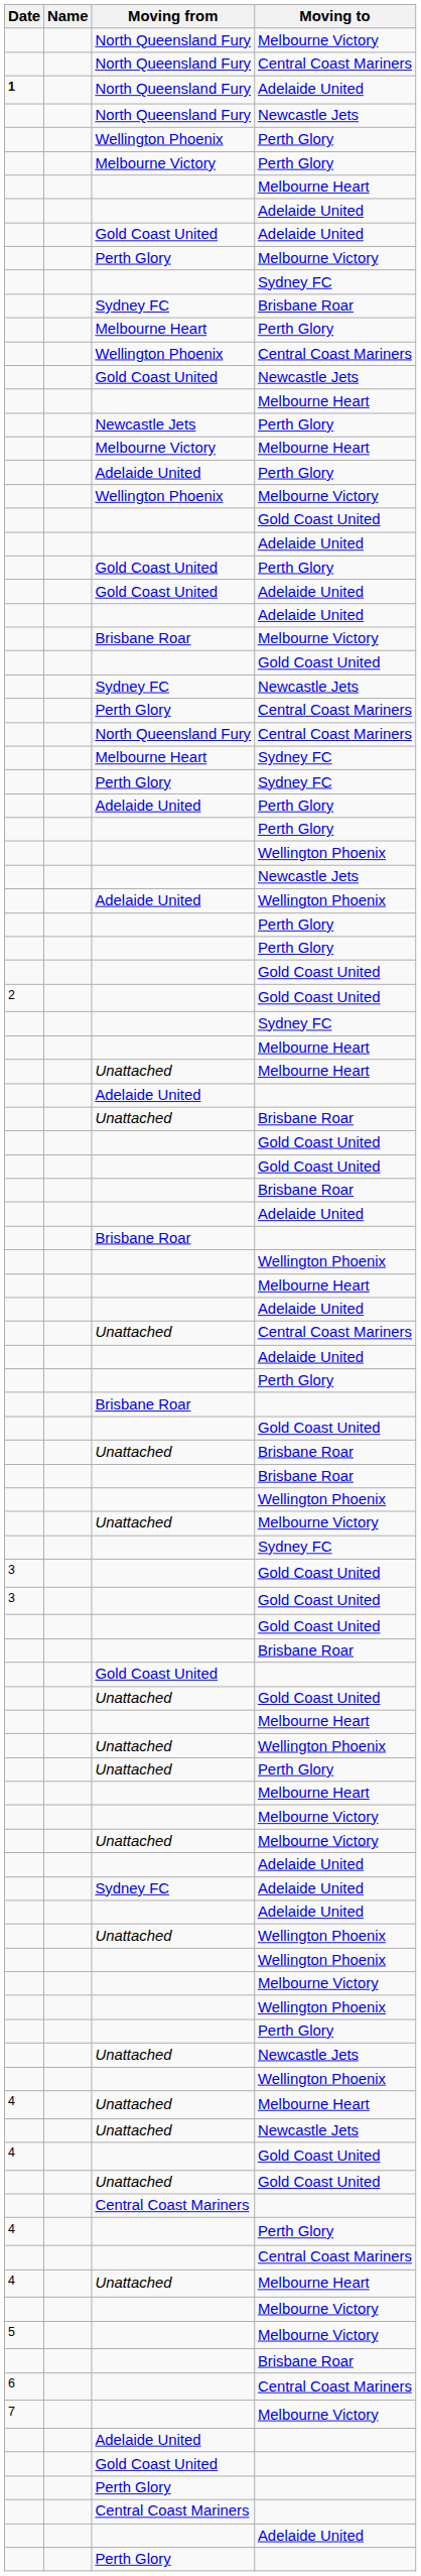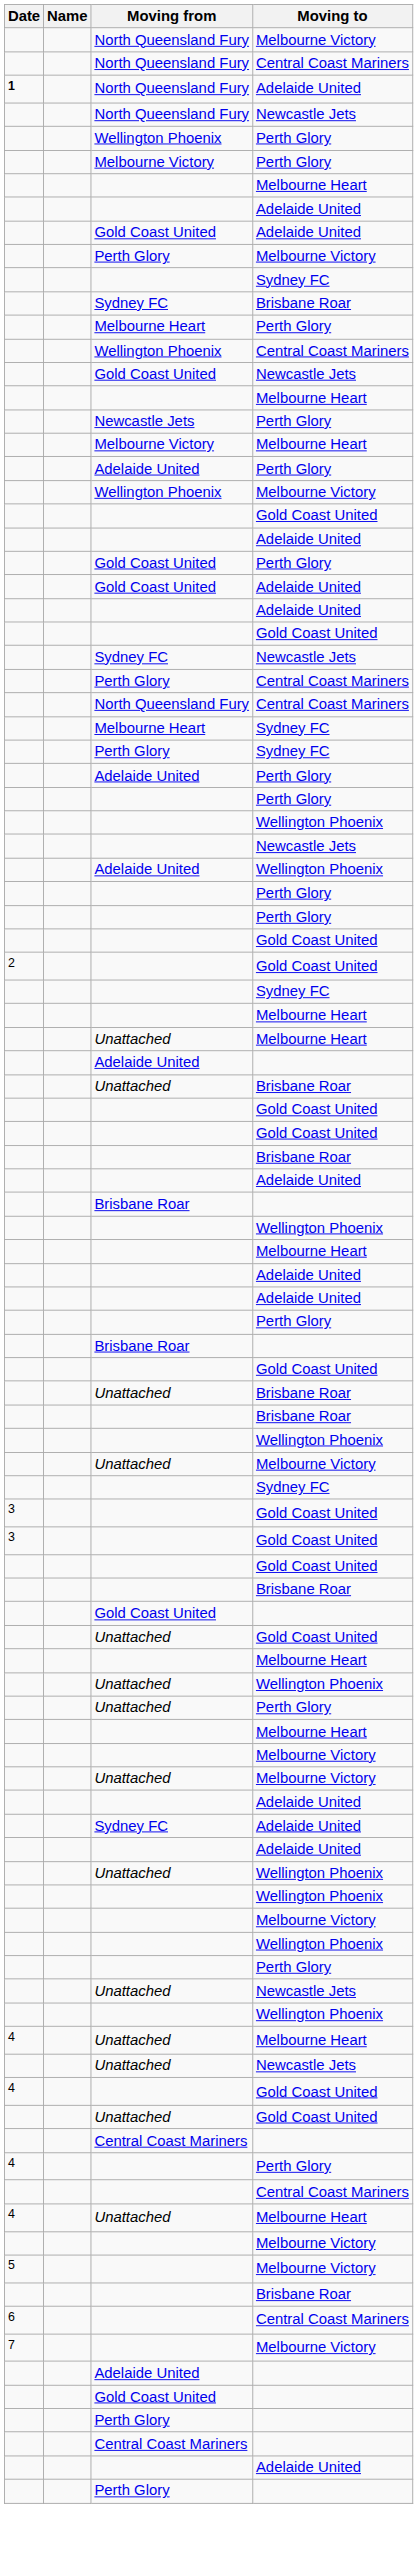- row: Brisbane Roar | Melbourne Victory
- row: Unattached | Central Coast Mariners
